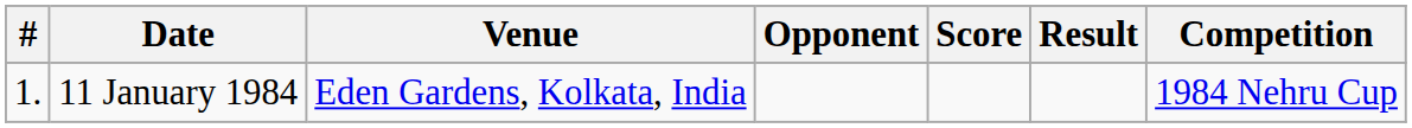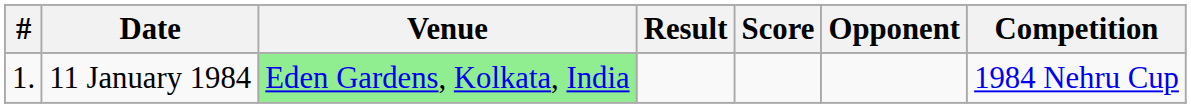columns swapped: Opponent <-> Result
11 January 1984 | Venue: no background -> lightgreen background
